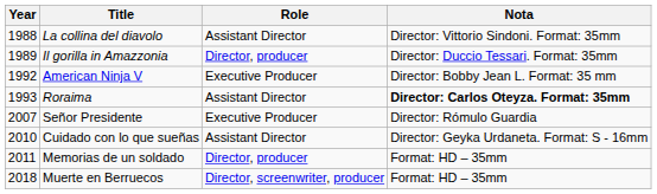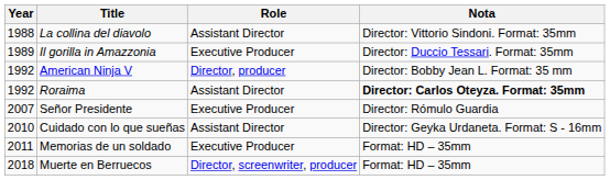Il gorilla in Amazzonia | Role: Director, producer -> Executive Producer
American Ninja V | Role: Executive Producer -> Director, producer
Roraima | Year: 1993 -> 1992
Memorias de un soldado | Role: Director, producer -> Executive Producer
